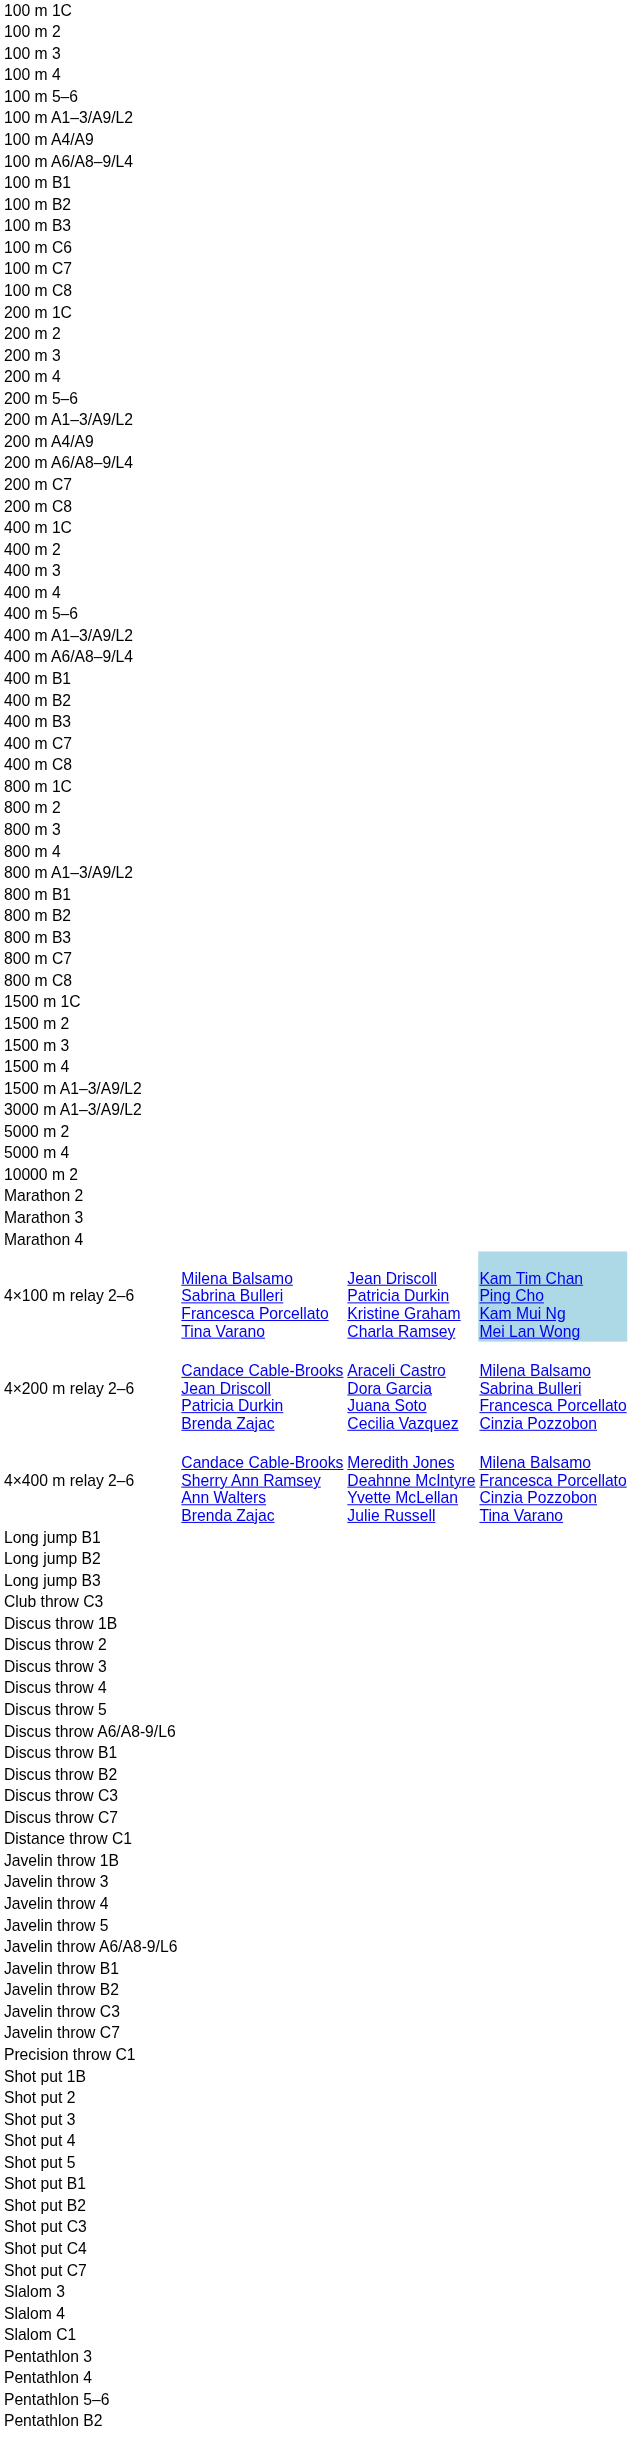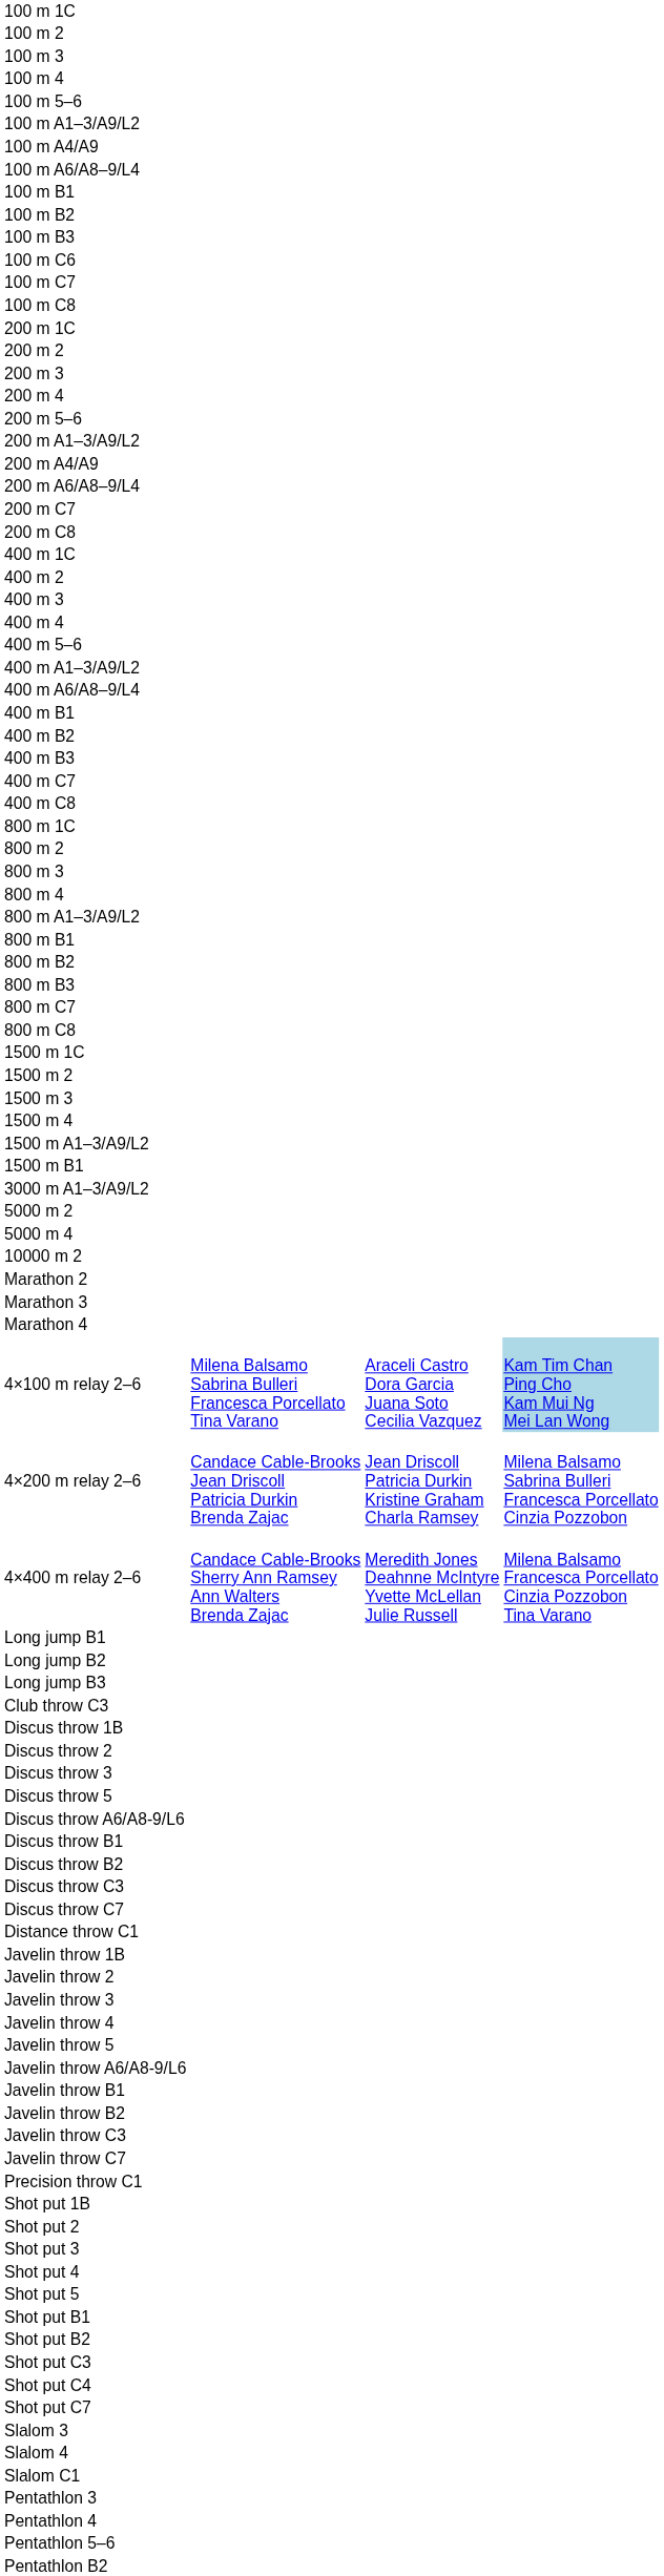+ row: 1500 m B1
4×100 m relay 2–6 | column 3: Jean Driscoll Patricia Durkin Kristine Graham Charla Ramsey -> Araceli Castro Dora Garcia Juana Soto Cecilia Vazquez
4×200 m relay 2–6 | column 3: Araceli Castro Dora Garcia Juana Soto Cecilia Vazquez -> Jean Driscoll Patricia Durkin Kristine Graham Charla Ramsey
- row: Discus throw 4
+ row: Javelin throw 2
